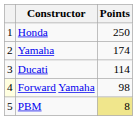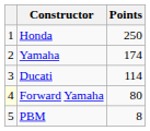Forward Yamaha | Points: 98 -> 80
PBM | Points: khaki background -> no background
